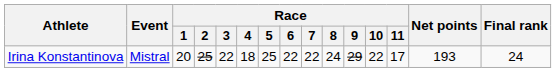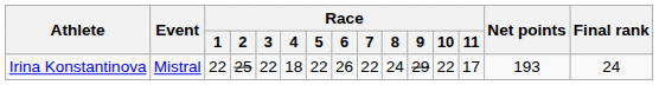Irina Konstantinova | Race / 1: 20 -> 22
Irina Konstantinova | Race / 5: 25 -> 22
Irina Konstantinova | Race / 6: 22 -> 26
